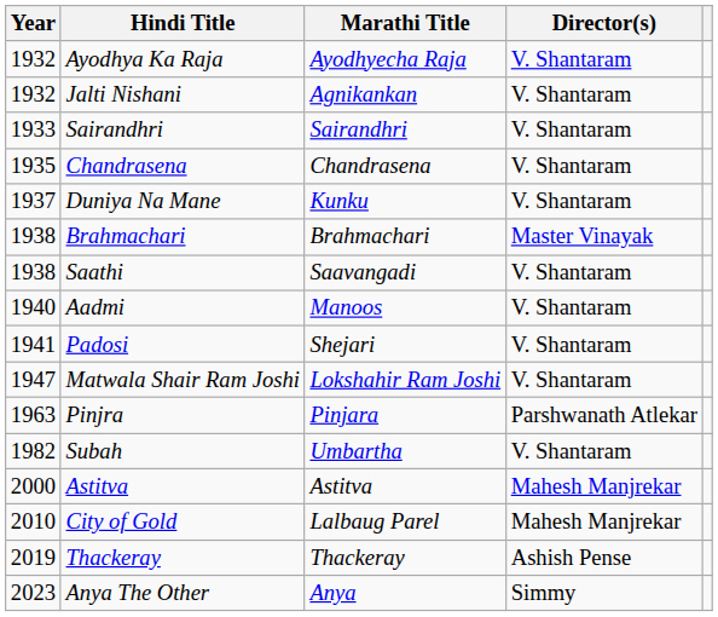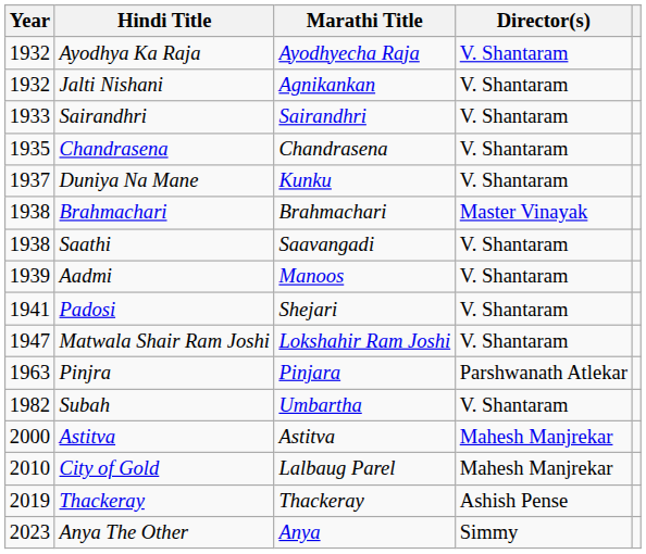Aadmi | Year: 1940 -> 1939
